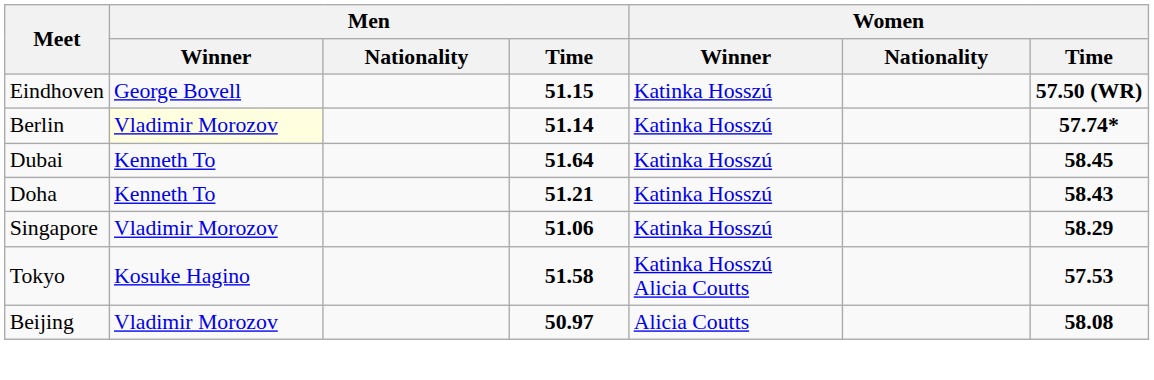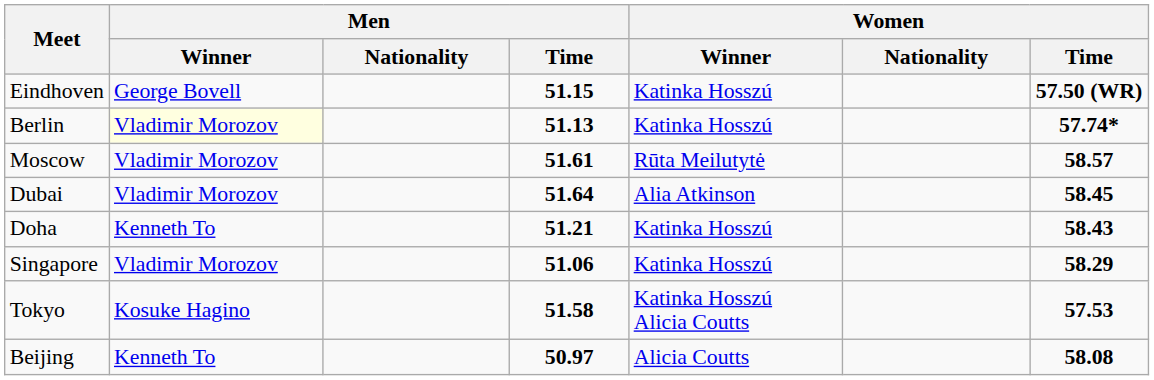Berlin | Men / Time: 51.14 -> 51.13
+ row: Moscow | Vladimir Morozov | 51.61 | Rūta Meilutytė | 58.57
Dubai | Men / Winner: Kenneth To -> Vladimir Morozov
Dubai | Women / Winner: Katinka Hosszú -> Alia Atkinson
Beijing | Men / Winner: Vladimir Morozov -> Kenneth To
